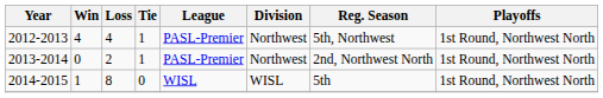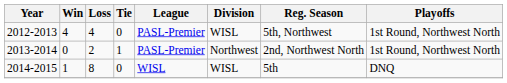2012-2013 | Tie: 1 -> 0
2012-2013 | Division: Northwest -> WISL
2014-2015 | Playoffs: 1st Round, Northwest North -> DNQ
